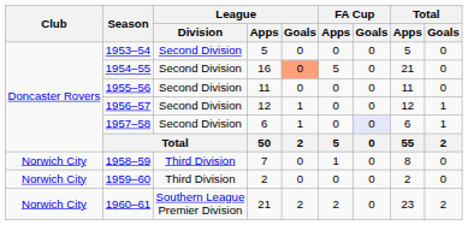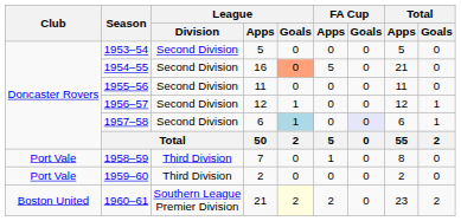1957–58 | League / Goals: no background -> lightblue background
1958–59 | Club: Norwich City -> Port Vale
1959–60 | Club: Norwich City -> Port Vale
1960–61 | Club: Norwich City -> Boston United
1960–61 | League / Goals: no background -> lightyellow background
